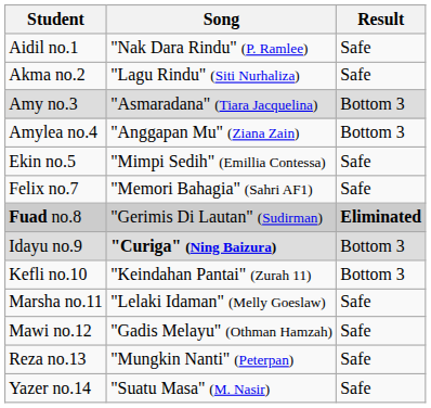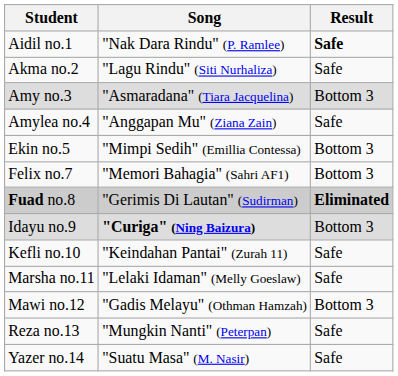Aidil no.1 | Result: normal -> bold
Amylea no.4 | Result: Bottom 3 -> Safe
Ekin no.5 | Result: Safe -> Bottom 3
Felix no.7 | Result: Safe -> Bottom 3
Kefli no.10 | Result: Bottom 3 -> Safe
Mawi no.12 | Result: Safe -> Bottom 3
